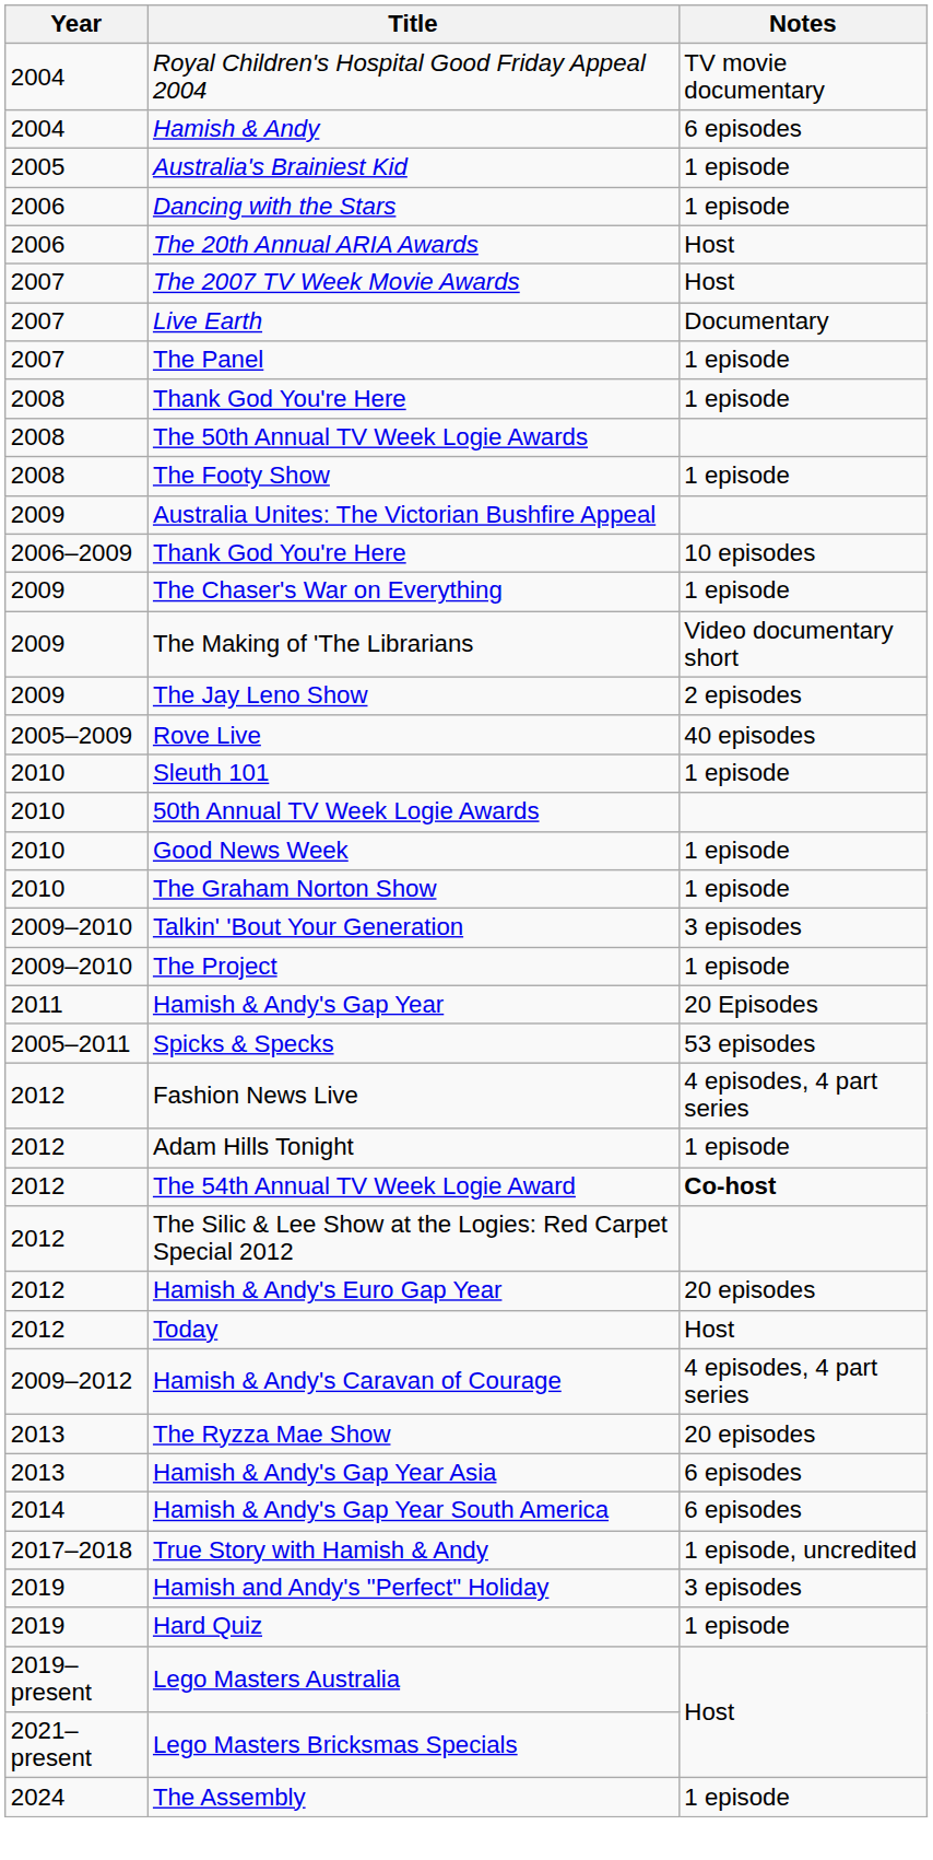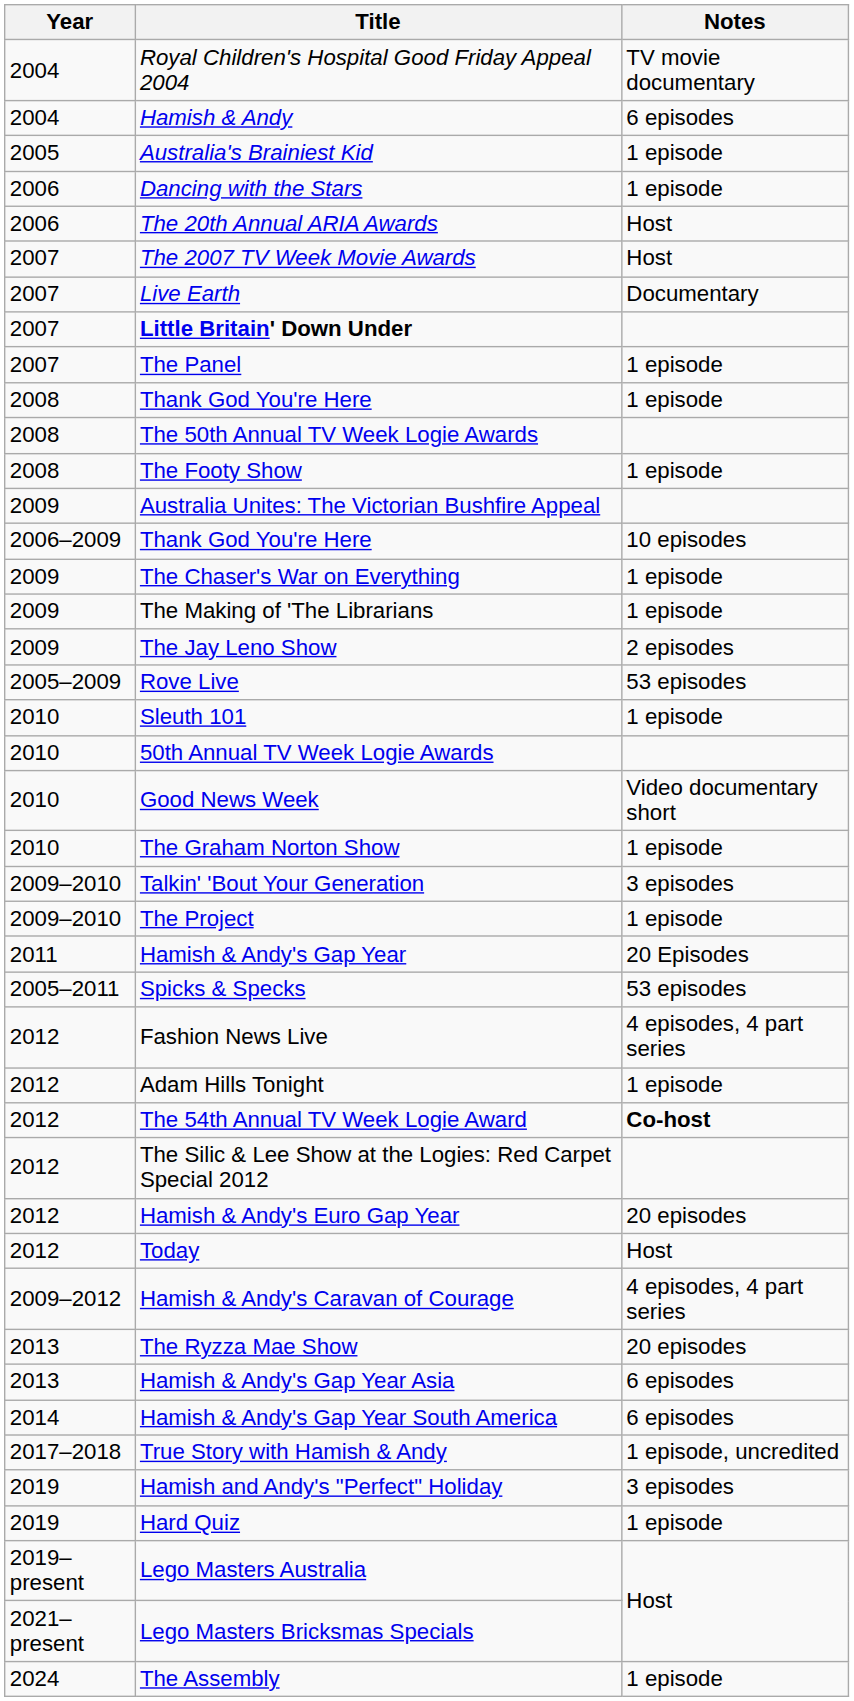+ row: 2007 | Little Britain' Down Under
The Making of 'The Librarians | Notes: Video documentary short -> 1 episode
Rove Live | Notes: 40 episodes -> 53 episodes
Good News Week | Notes: 1 episode -> Video documentary short
